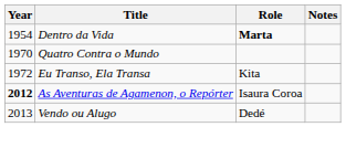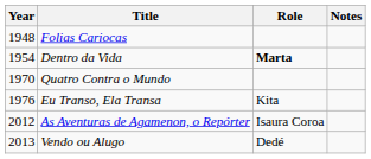+ row: 1948 | Folias Cariocas
Eu Transo, Ela Transa | Year: 1972 -> 1976
As Aventuras de Agamenon, o Repórter | Year: bold -> normal
